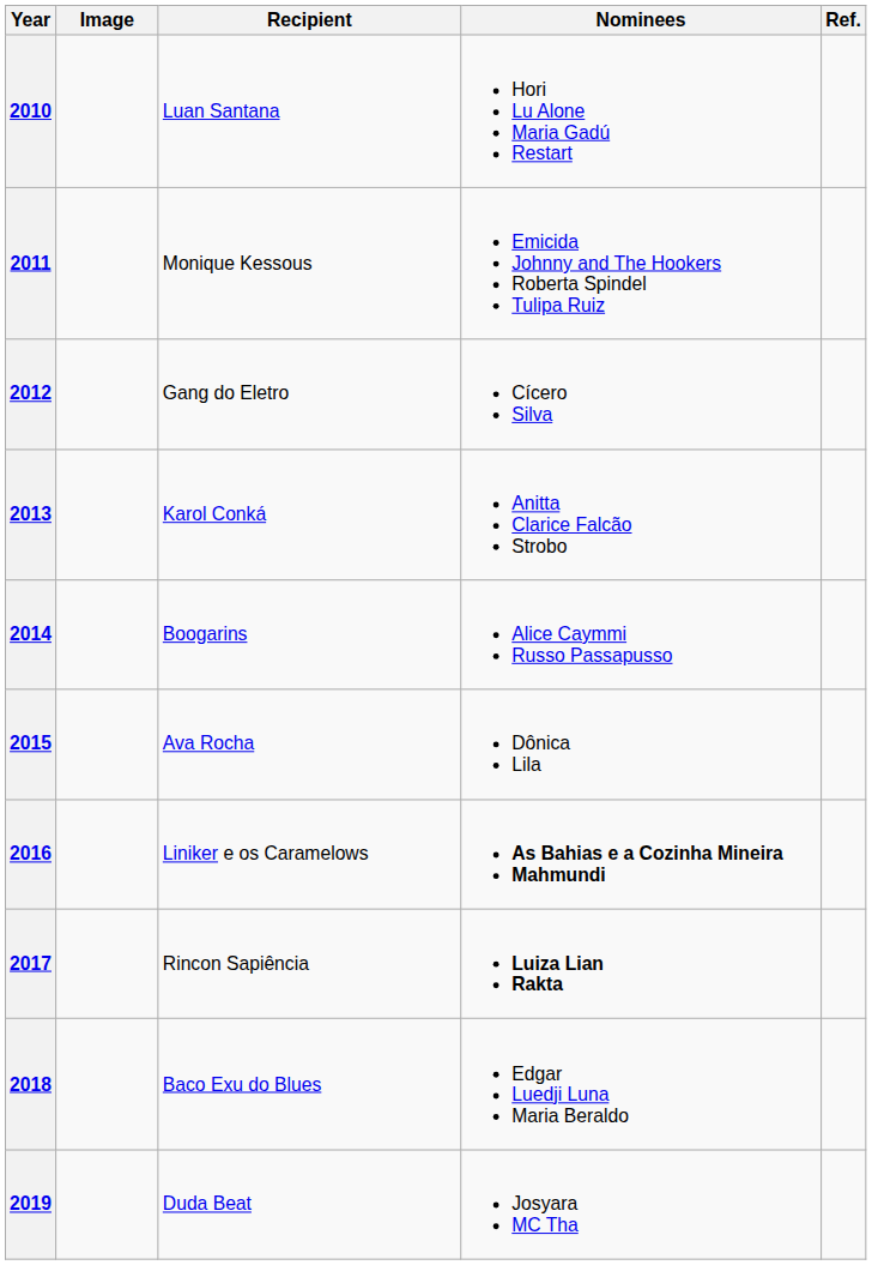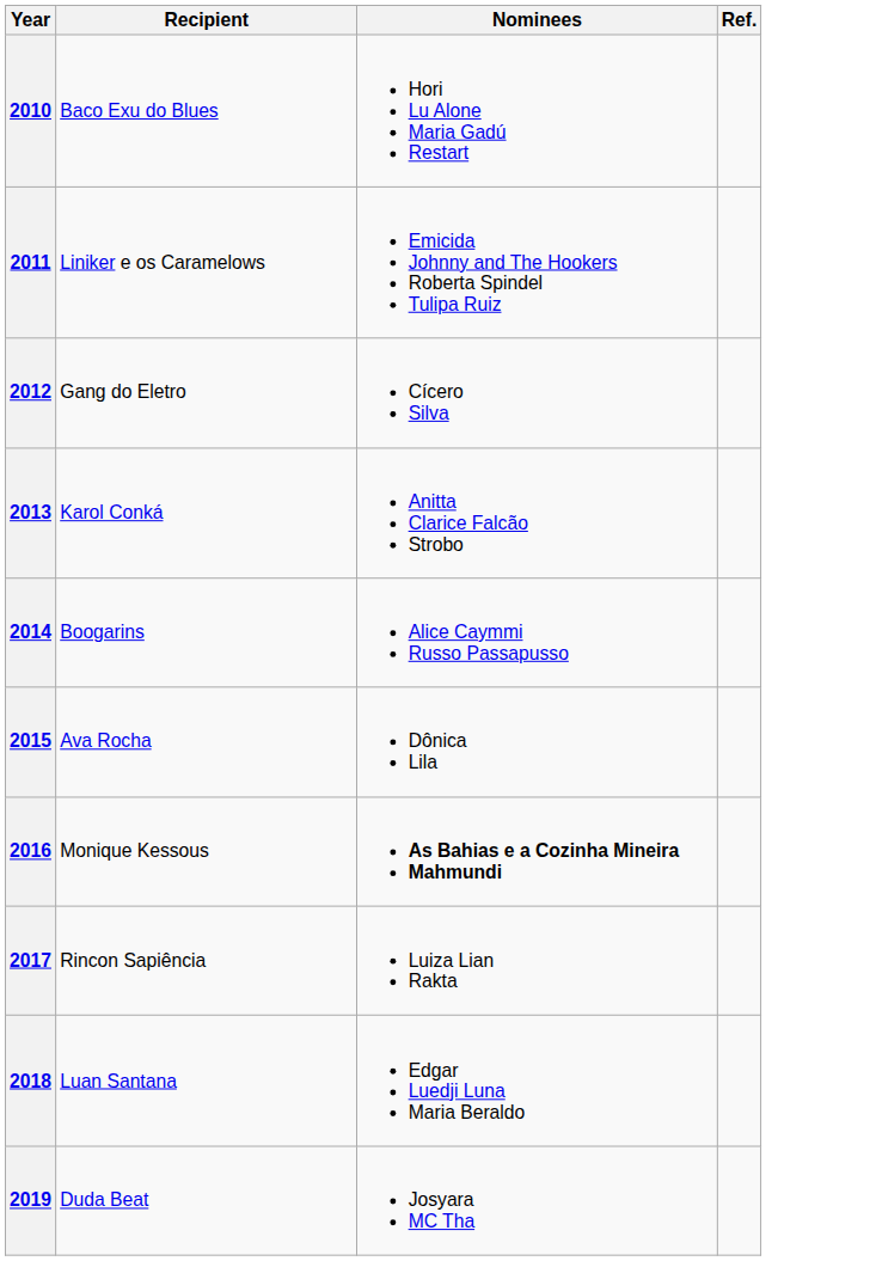- column: Image
2010 | Recipient: Luan Santana -> Baco Exu do Blues
2011 | Recipient: Monique Kessous -> Liniker e os Caramelows
2016 | Recipient: Liniker e os Caramelows -> Monique Kessous
2017 | Nominees: bold -> normal
2018 | Recipient: Baco Exu do Blues -> Luan Santana
